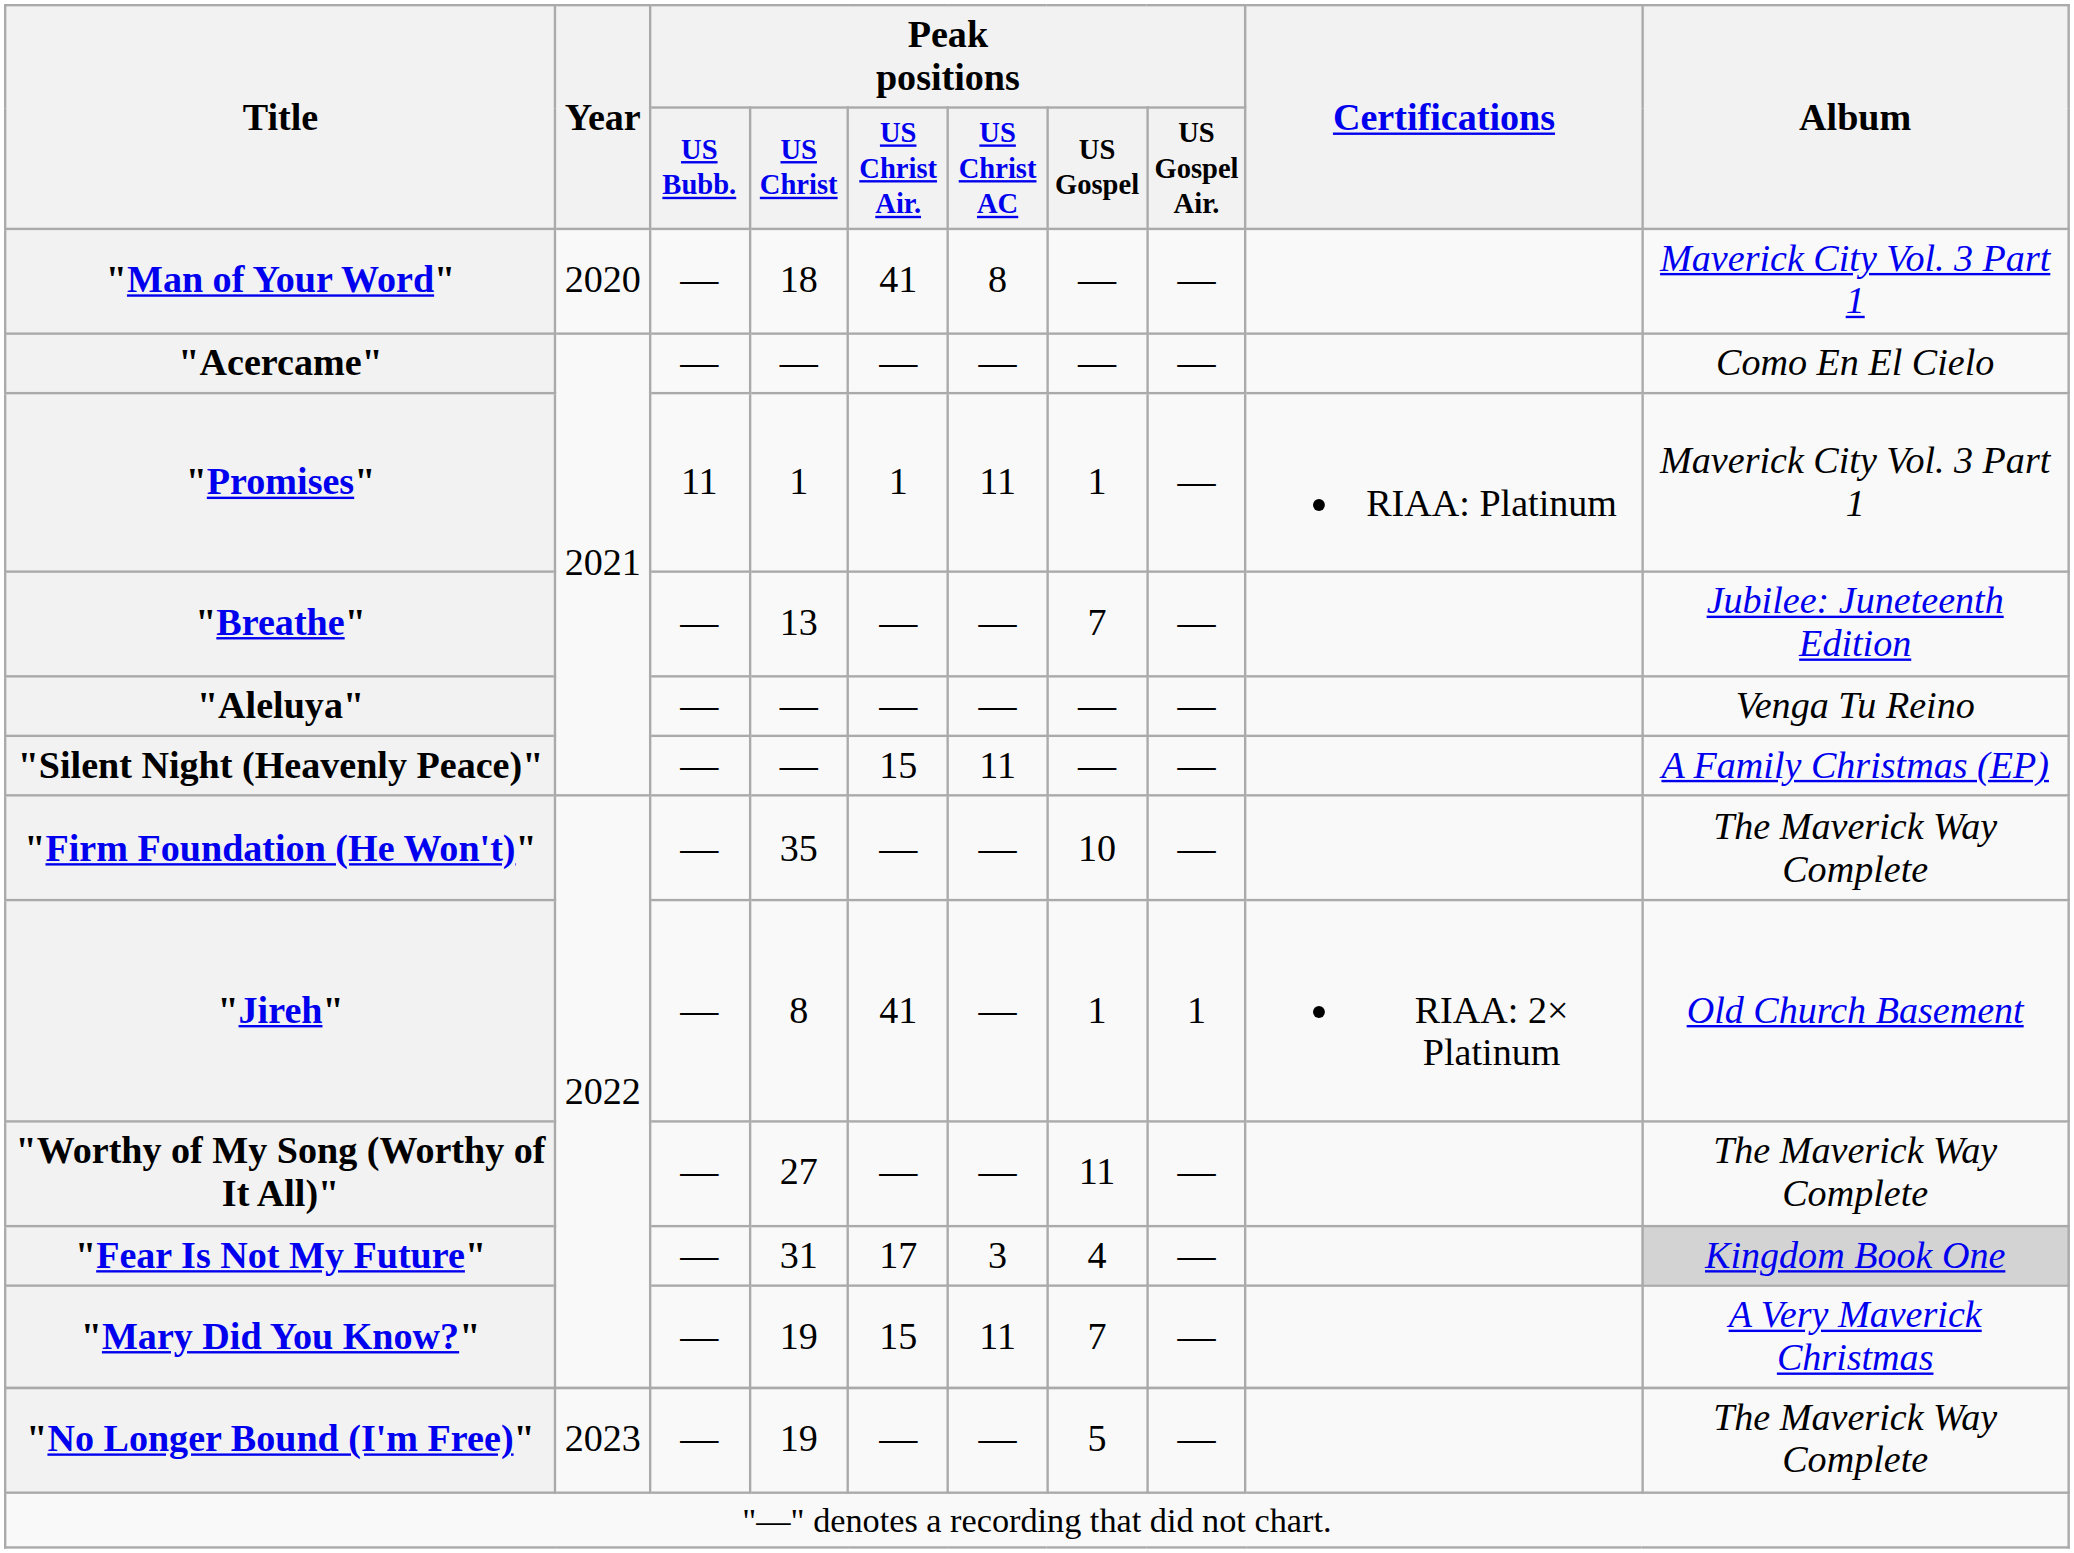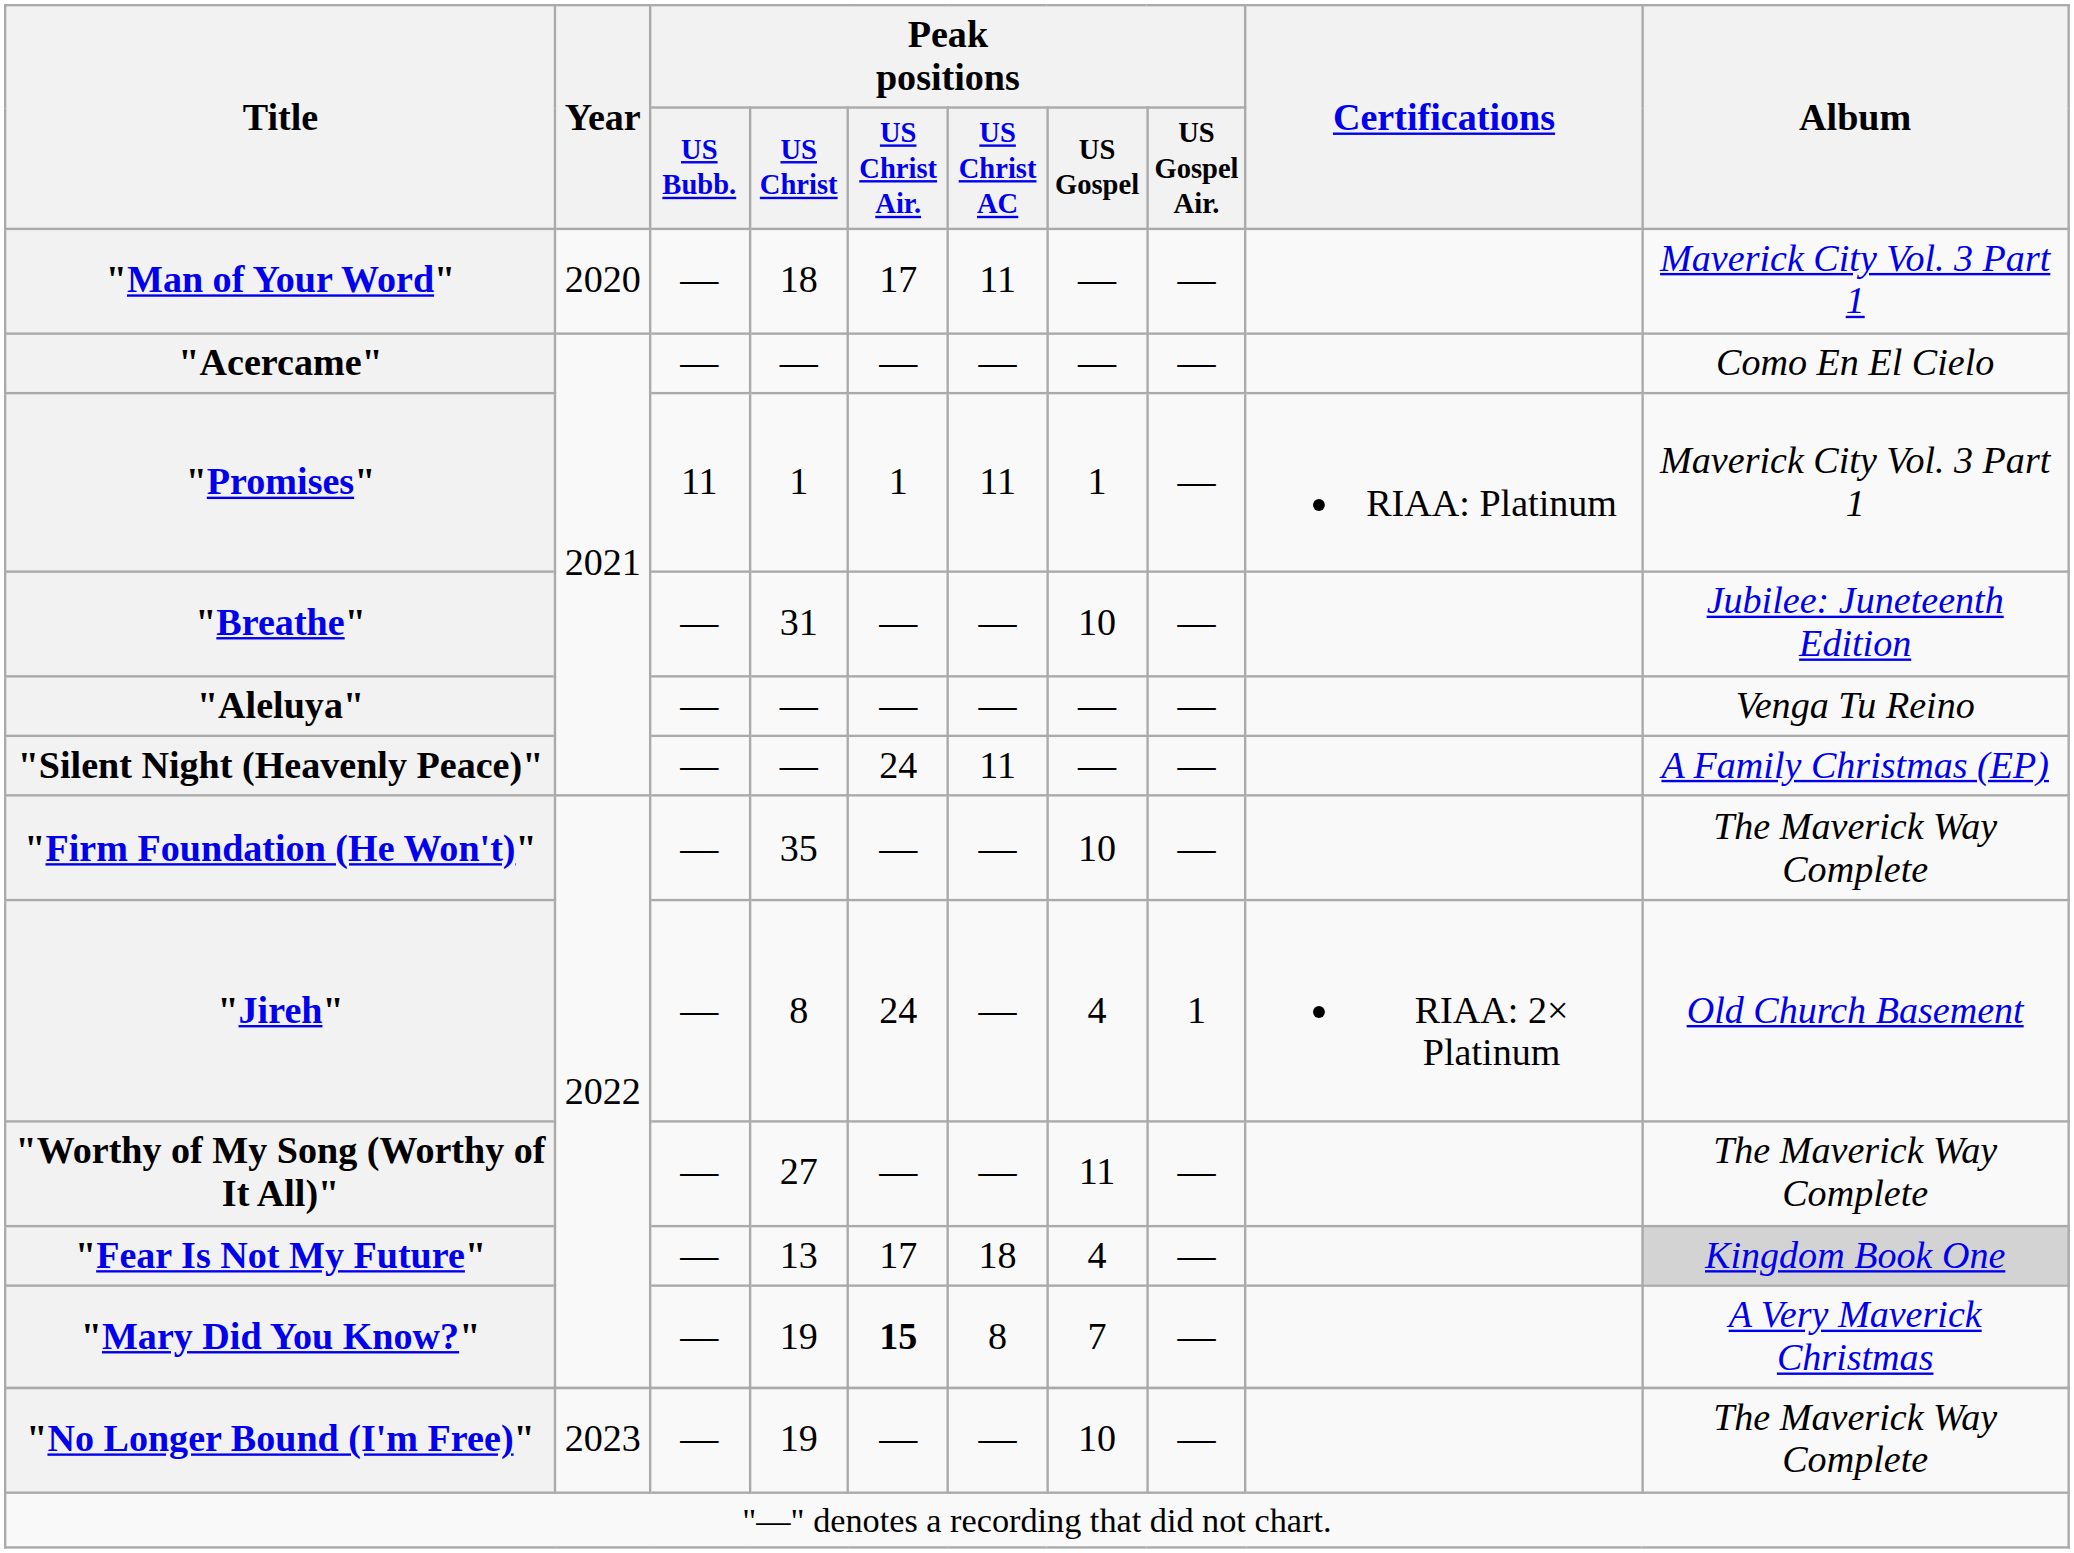"Man of Your Word" | Peak positions / US Christ Air.: 41 -> 17
"Man of Your Word" | Peak positions / US Christ AC: 8 -> 11
"Breathe" | Peak positions / US Christ: 13 -> 31
"Breathe" | Peak positions / US Gospel: 7 -> 10
"Silent Night (Heavenly Peace)" | Peak positions / US Christ Air.: 15 -> 24
"Jireh" | Peak positions / US Christ Air.: 41 -> 24
"Jireh" | Peak positions / US Gospel: 1 -> 4
"Fear Is Not My Future" | Peak positions / US Christ: 31 -> 13
"Fear Is Not My Future" | Peak positions / US Christ AC: 3 -> 18
"Mary Did You Know?" | Peak positions / US Christ Air.: normal -> bold
"Mary Did You Know?" | Peak positions / US Christ AC: 11 -> 8
"No Longer Bound (I'm Free)" | Peak positions / US Gospel: 5 -> 10
